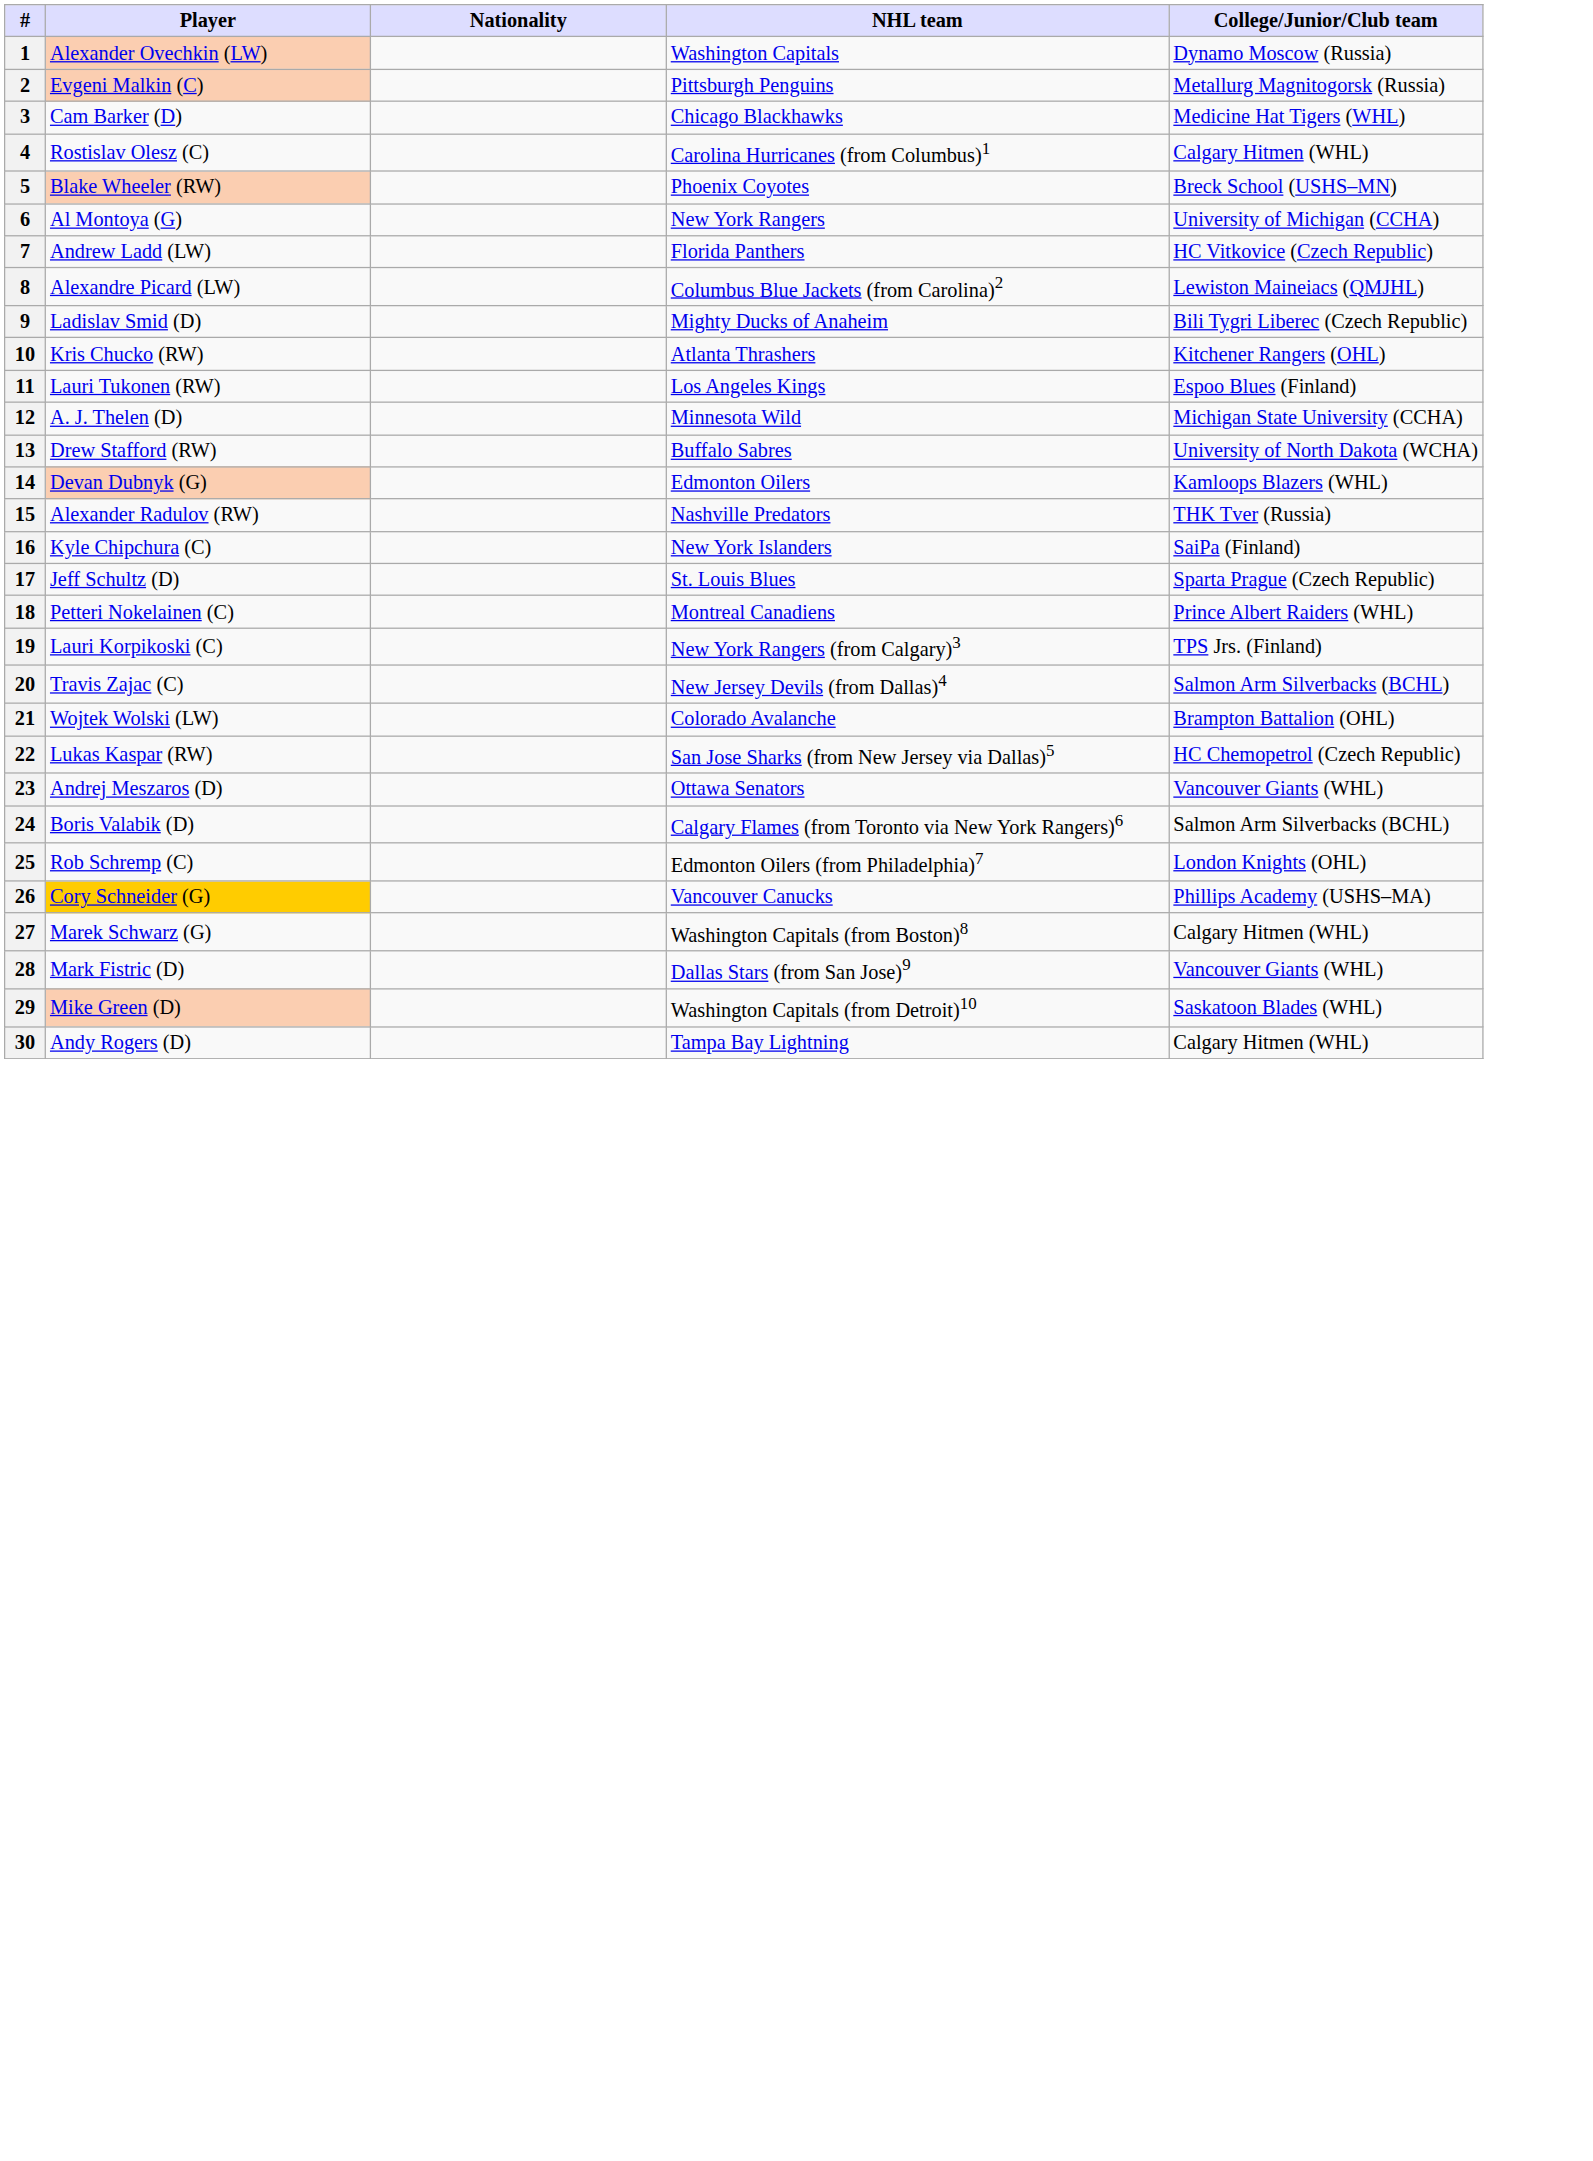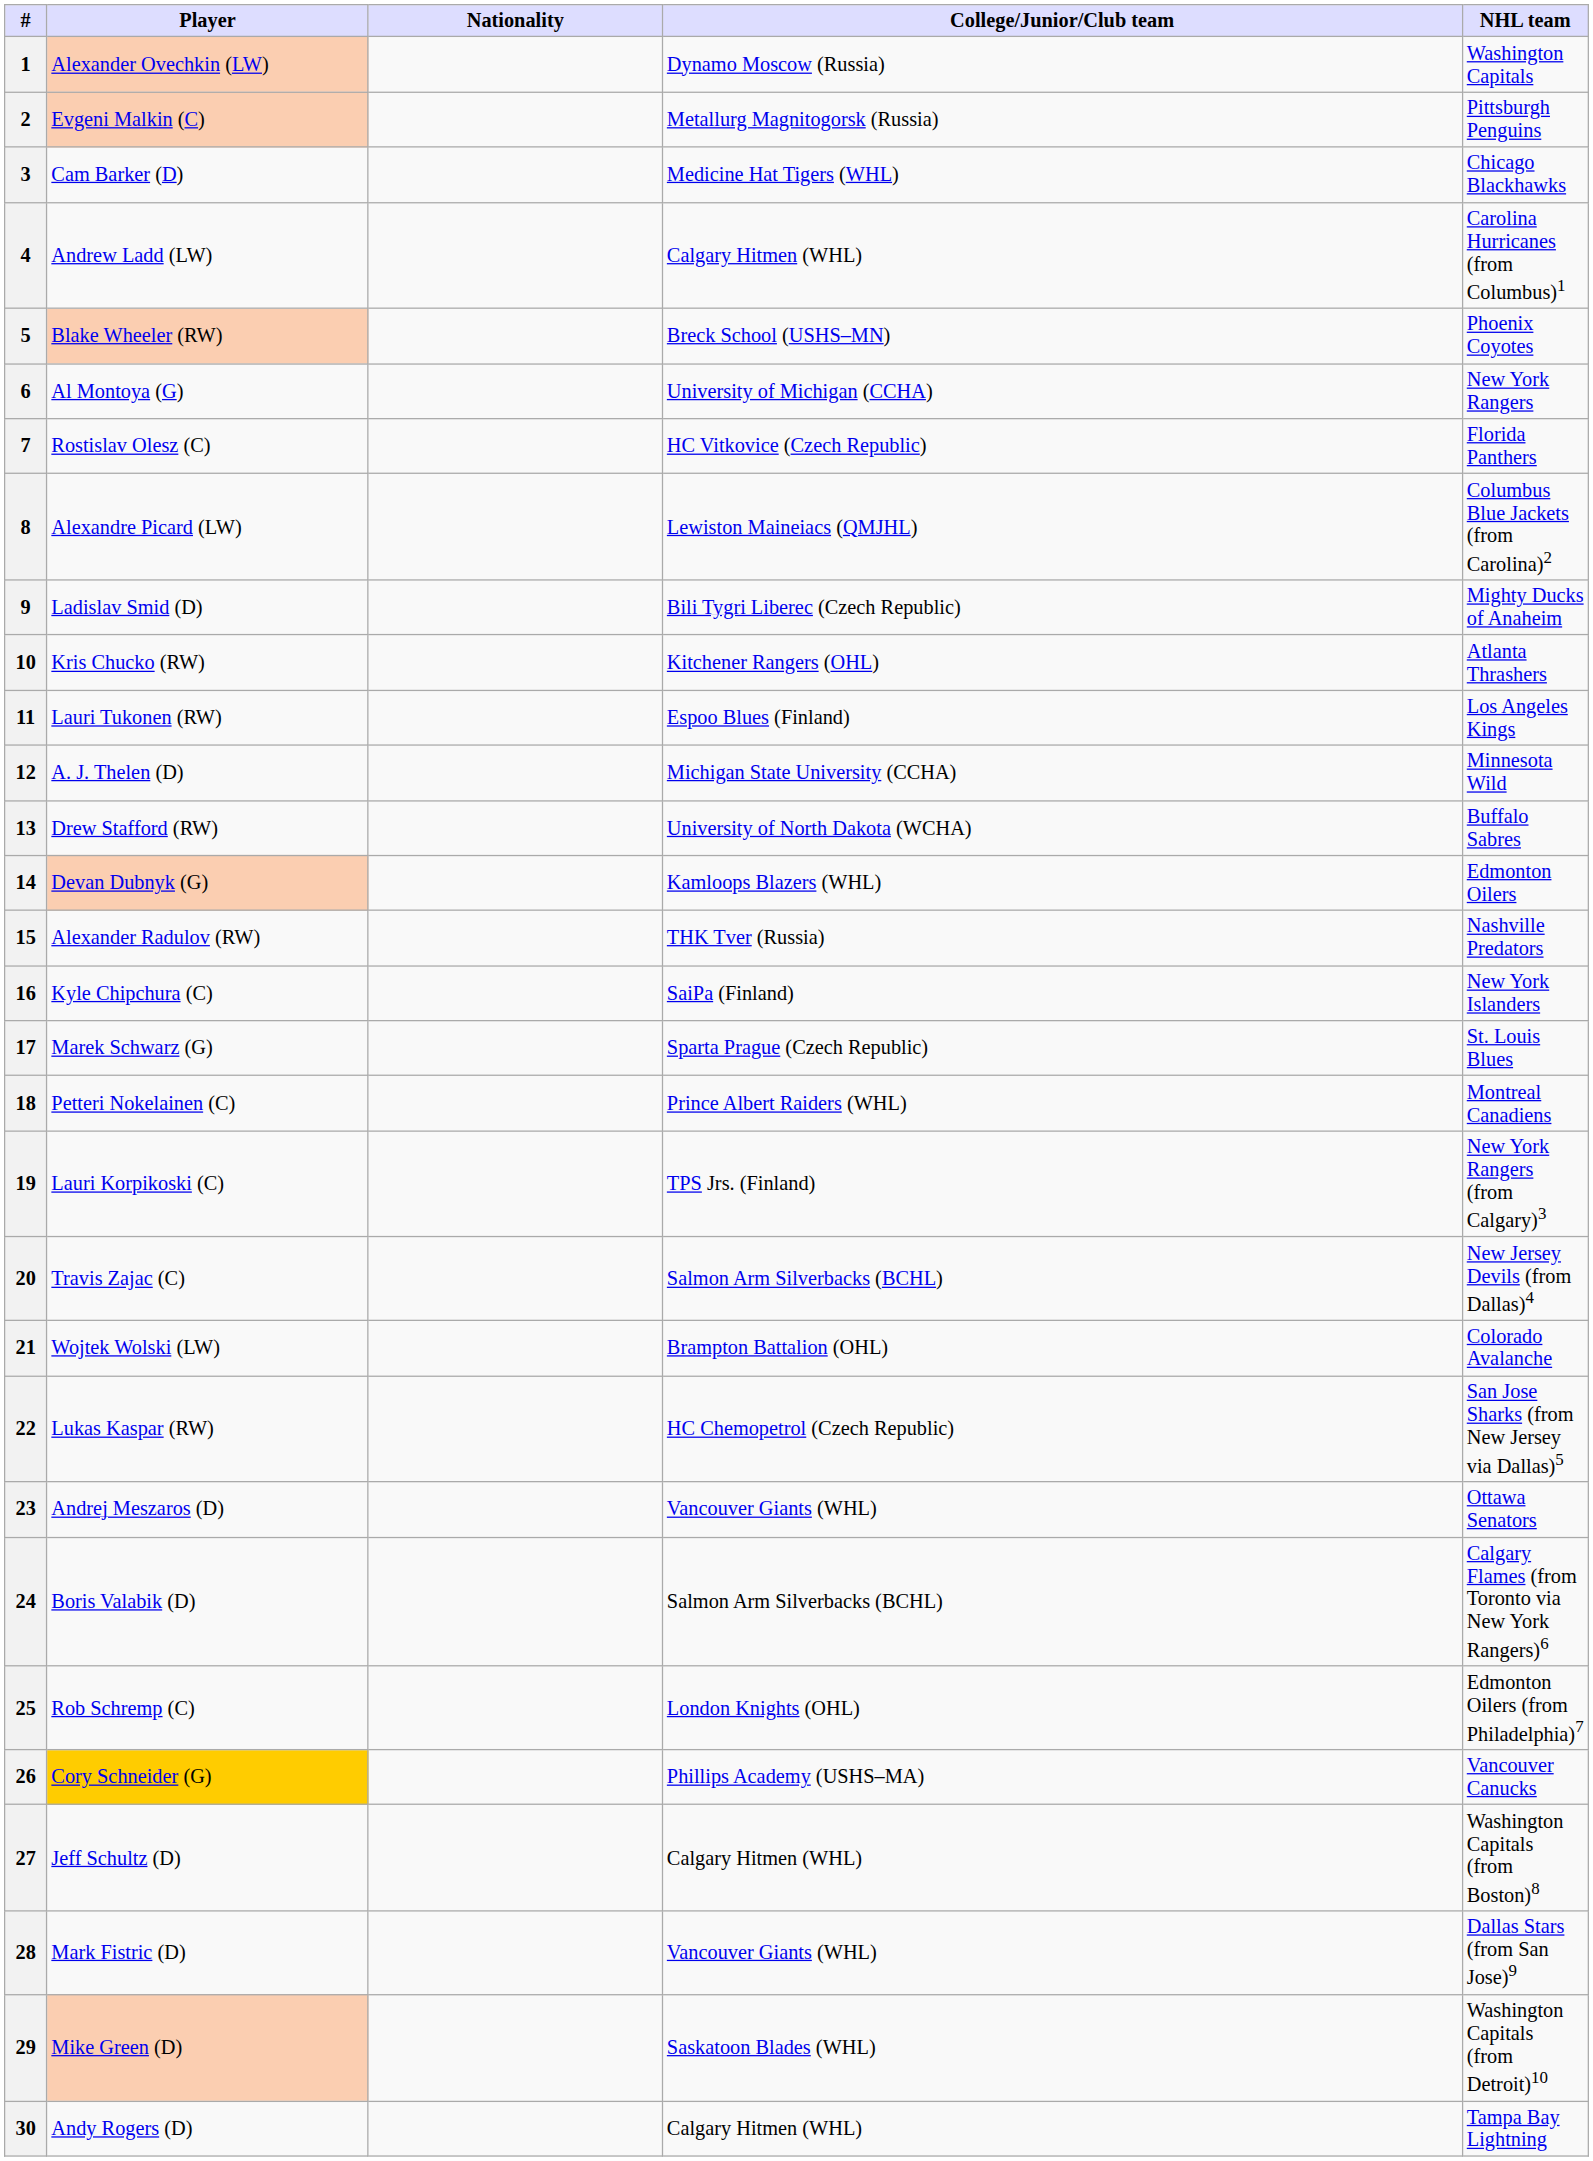columns swapped: NHL team <-> College/Junior/Club team
4 | Player: Rostislav Olesz (C) -> Andrew Ladd (LW)
7 | Player: Andrew Ladd (LW) -> Rostislav Olesz (C)
17 | Player: Jeff Schultz (D) -> Marek Schwarz (G)
27 | Player: Marek Schwarz (G) -> Jeff Schultz (D)
